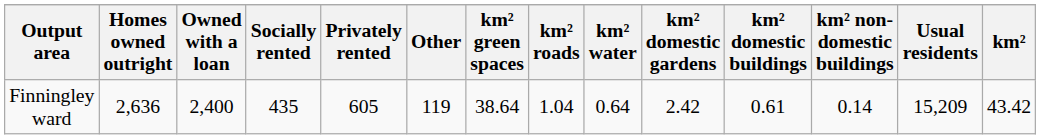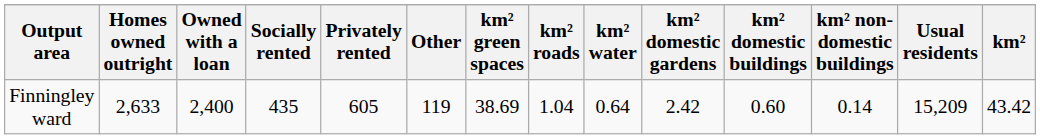Finningley ward | Homes owned outright: 2,636 -> 2,633
Finningley ward | km² green spaces: 38.64 -> 38.69
Finningley ward | km² domestic buildings: 0.61 -> 0.60
